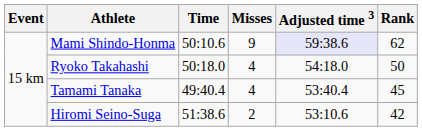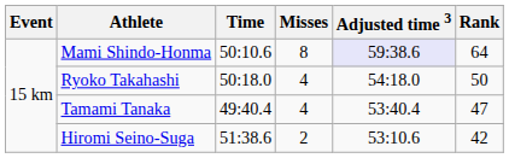Mami Shindo-Honma | Misses: 9 -> 8
Mami Shindo-Honma | Rank: 62 -> 64
Tamami Tanaka | Rank: 45 -> 47
